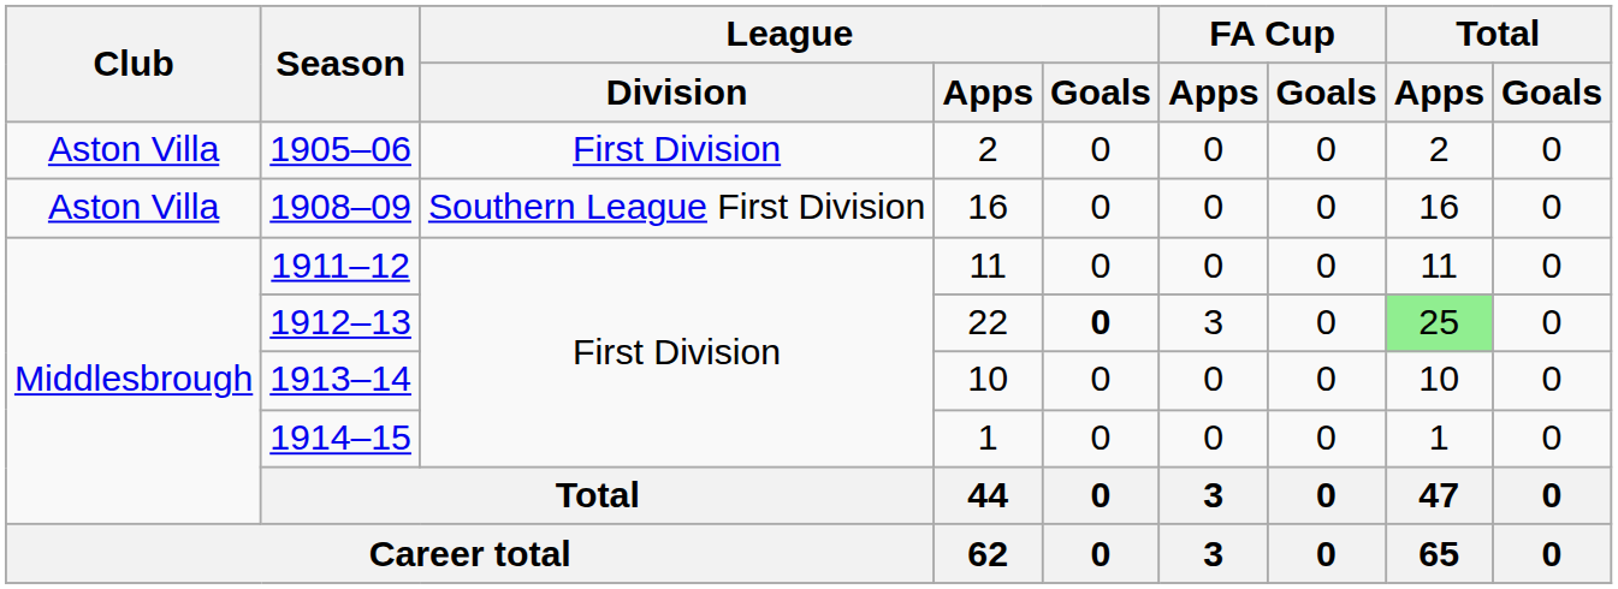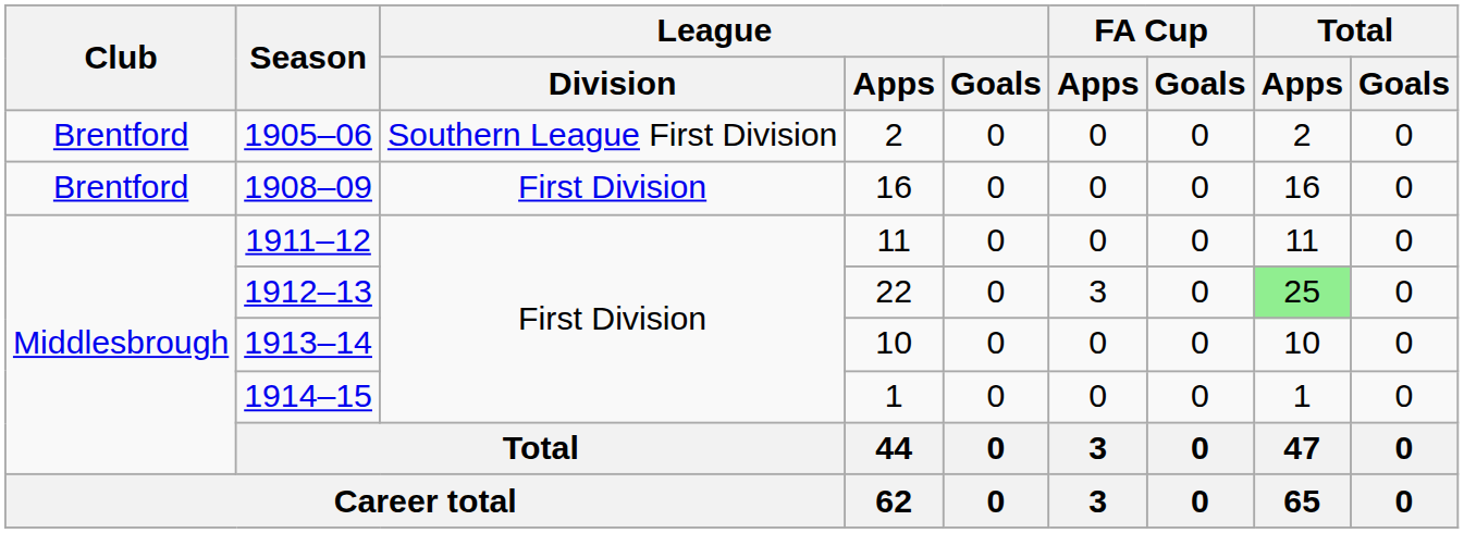1905–06 | Club: Aston Villa -> Brentford
1905–06 | League / Division: First Division -> Southern League First Division
1908–09 | Club: Aston Villa -> Brentford
1908–09 | League / Division: Southern League First Division -> First Division
1912–13 | League / Goals: bold -> normal
